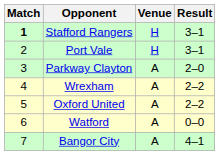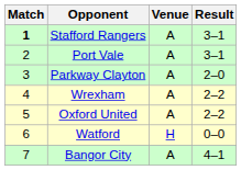Stafford Rangers | Venue: H -> A
Port Vale | Venue: H -> A
Watford | Venue: A -> H
